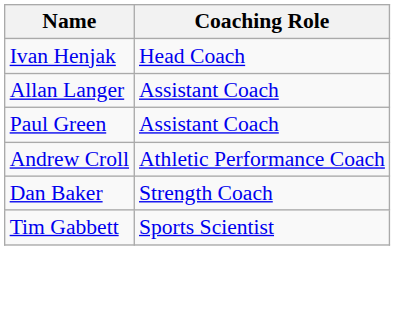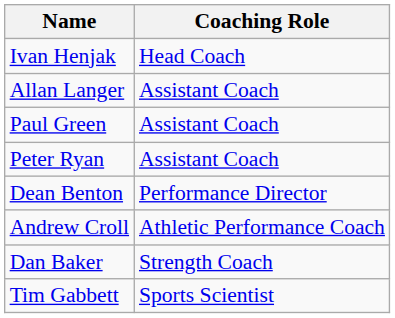+ row: Peter Ryan | Assistant Coach
+ row: Dean Benton | Performance Director
